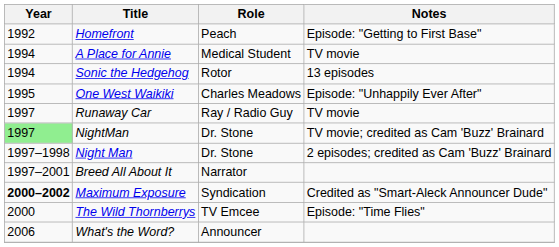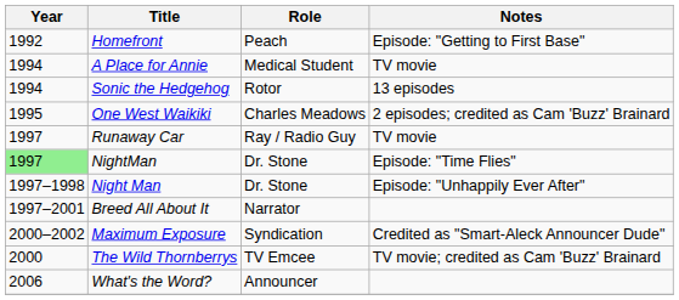One West Waikiki | Notes: Episode: "Unhappily Ever After" -> 2 episodes; credited as Cam 'Buzz' Brainard
NightMan | Notes: TV movie; credited as Cam 'Buzz' Brainard -> Episode: "Time Flies"
Night Man | Notes: 2 episodes; credited as Cam 'Buzz' Brainard -> Episode: "Unhappily Ever After"
Maximum Exposure | Year: bold -> normal
The Wild Thornberrys | Notes: Episode: "Time Flies" -> TV movie; credited as Cam 'Buzz' Brainard
